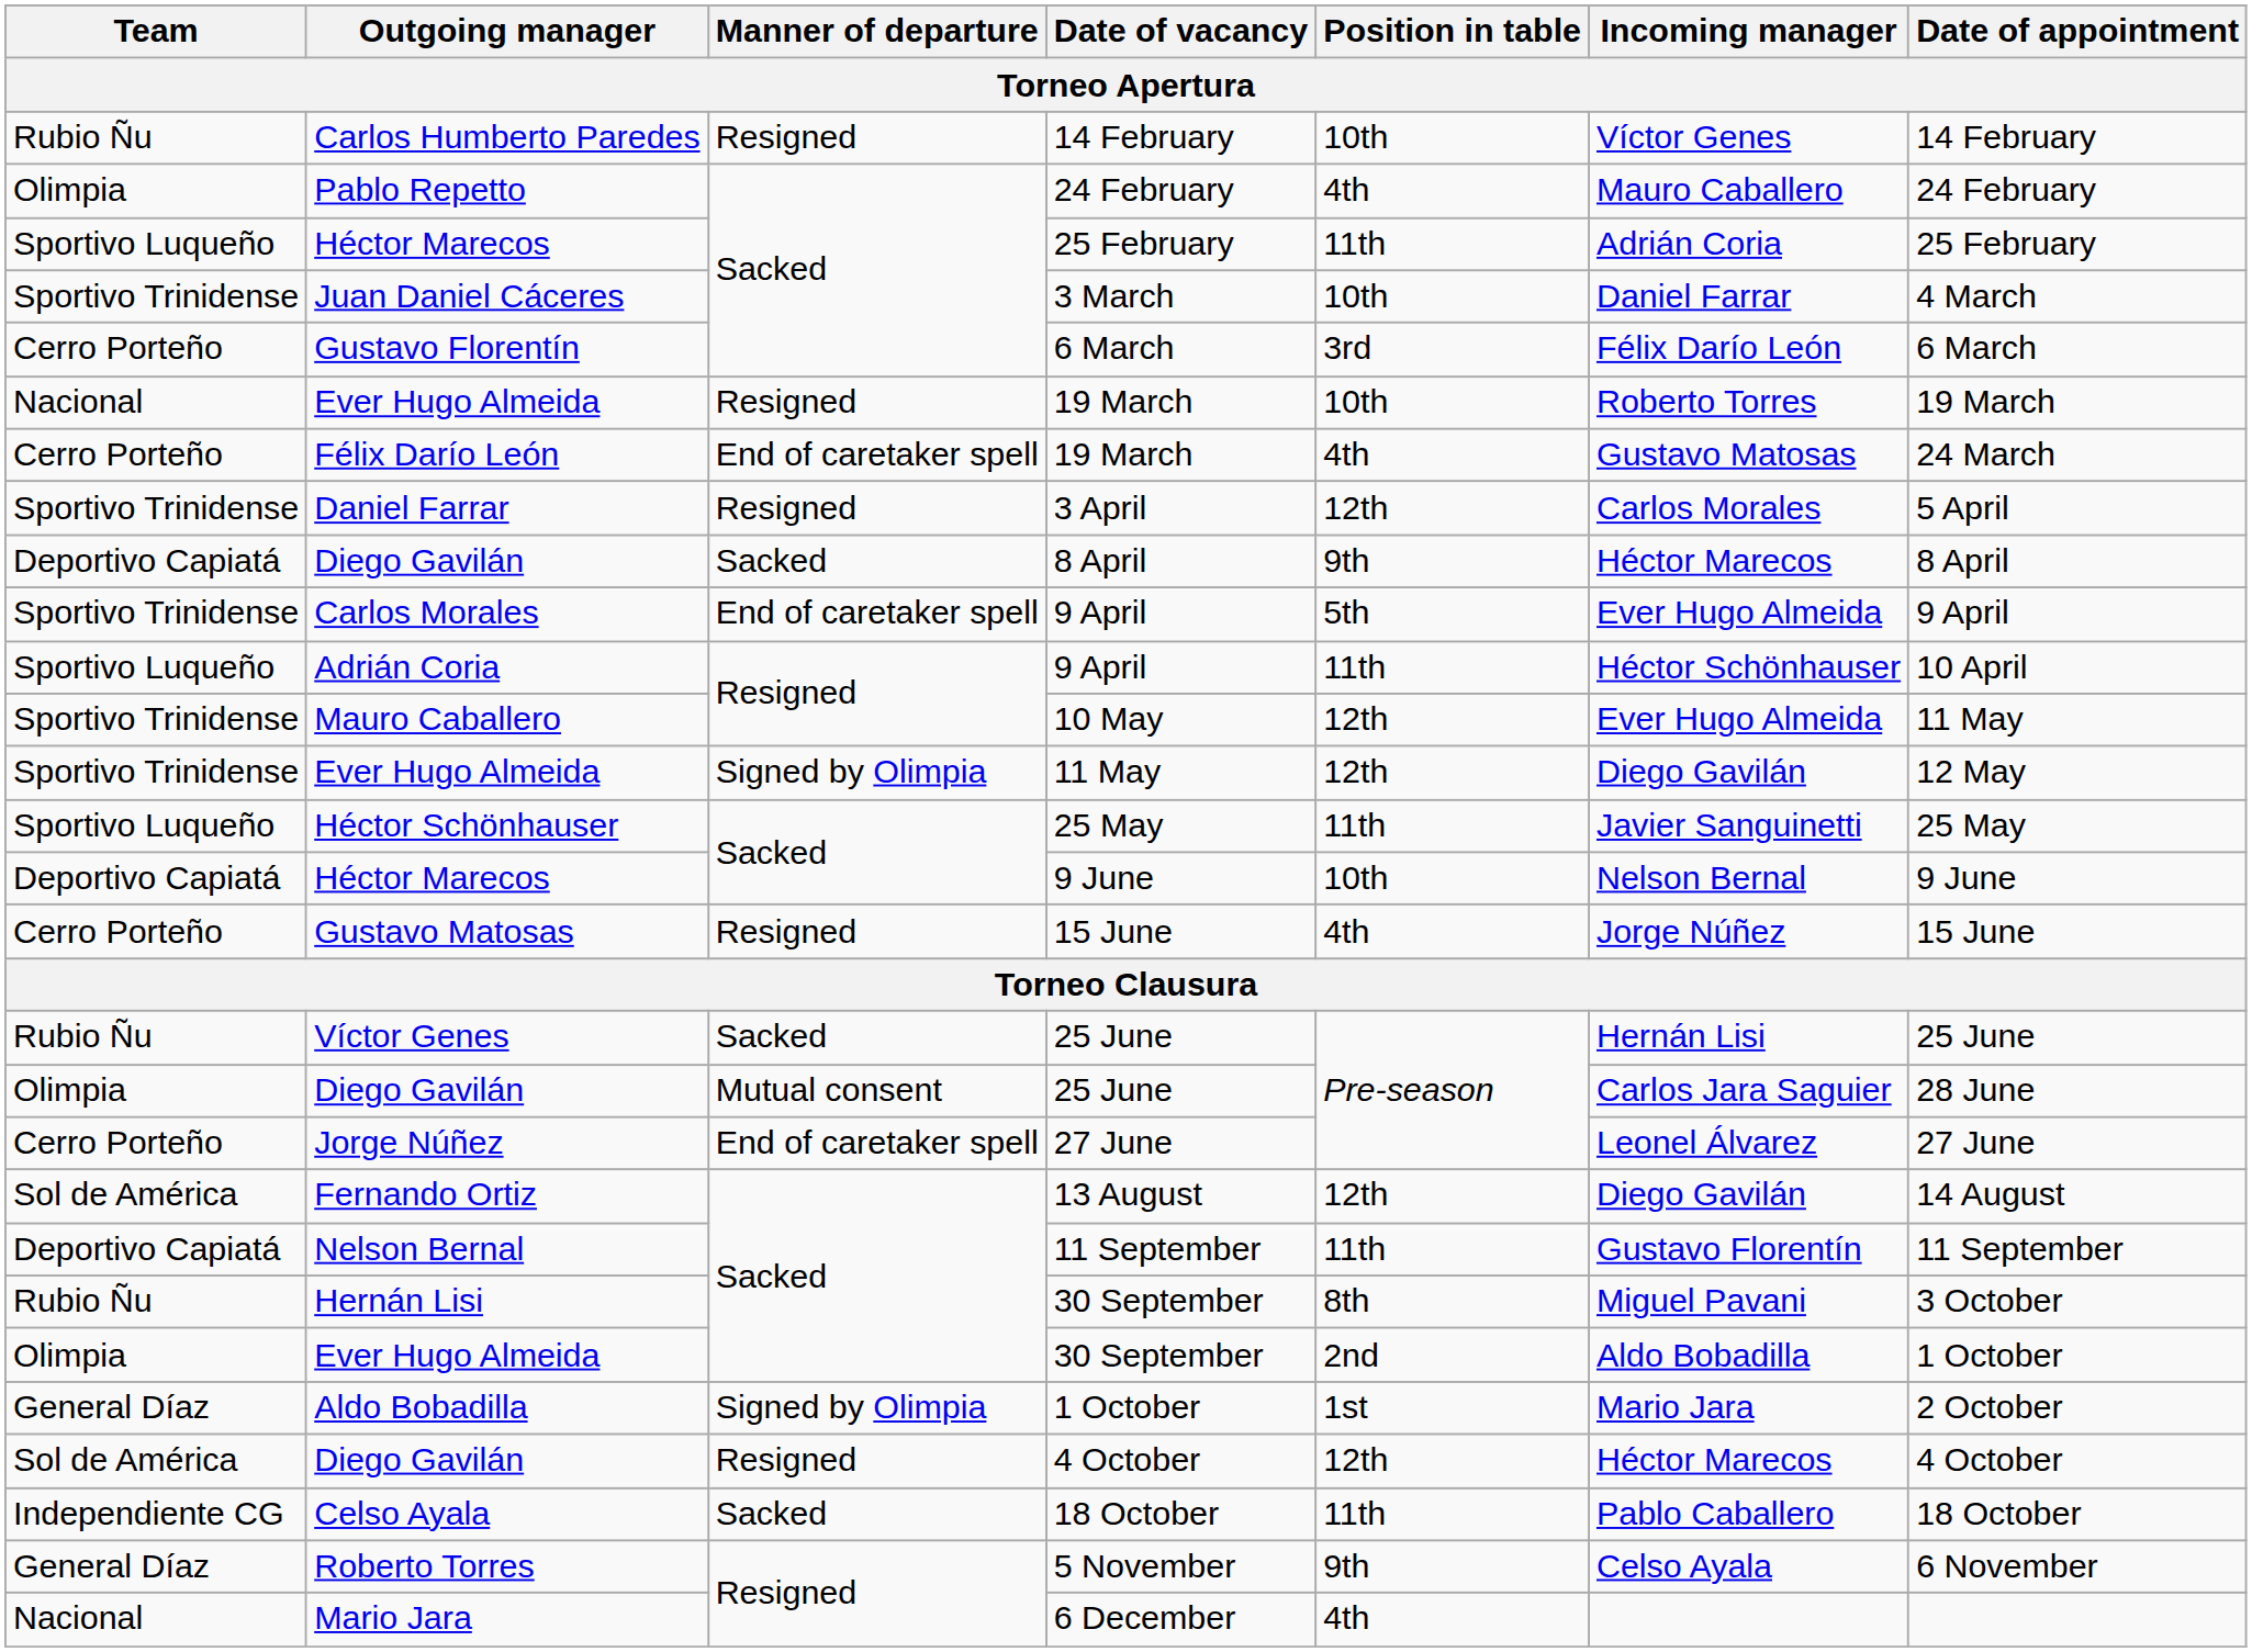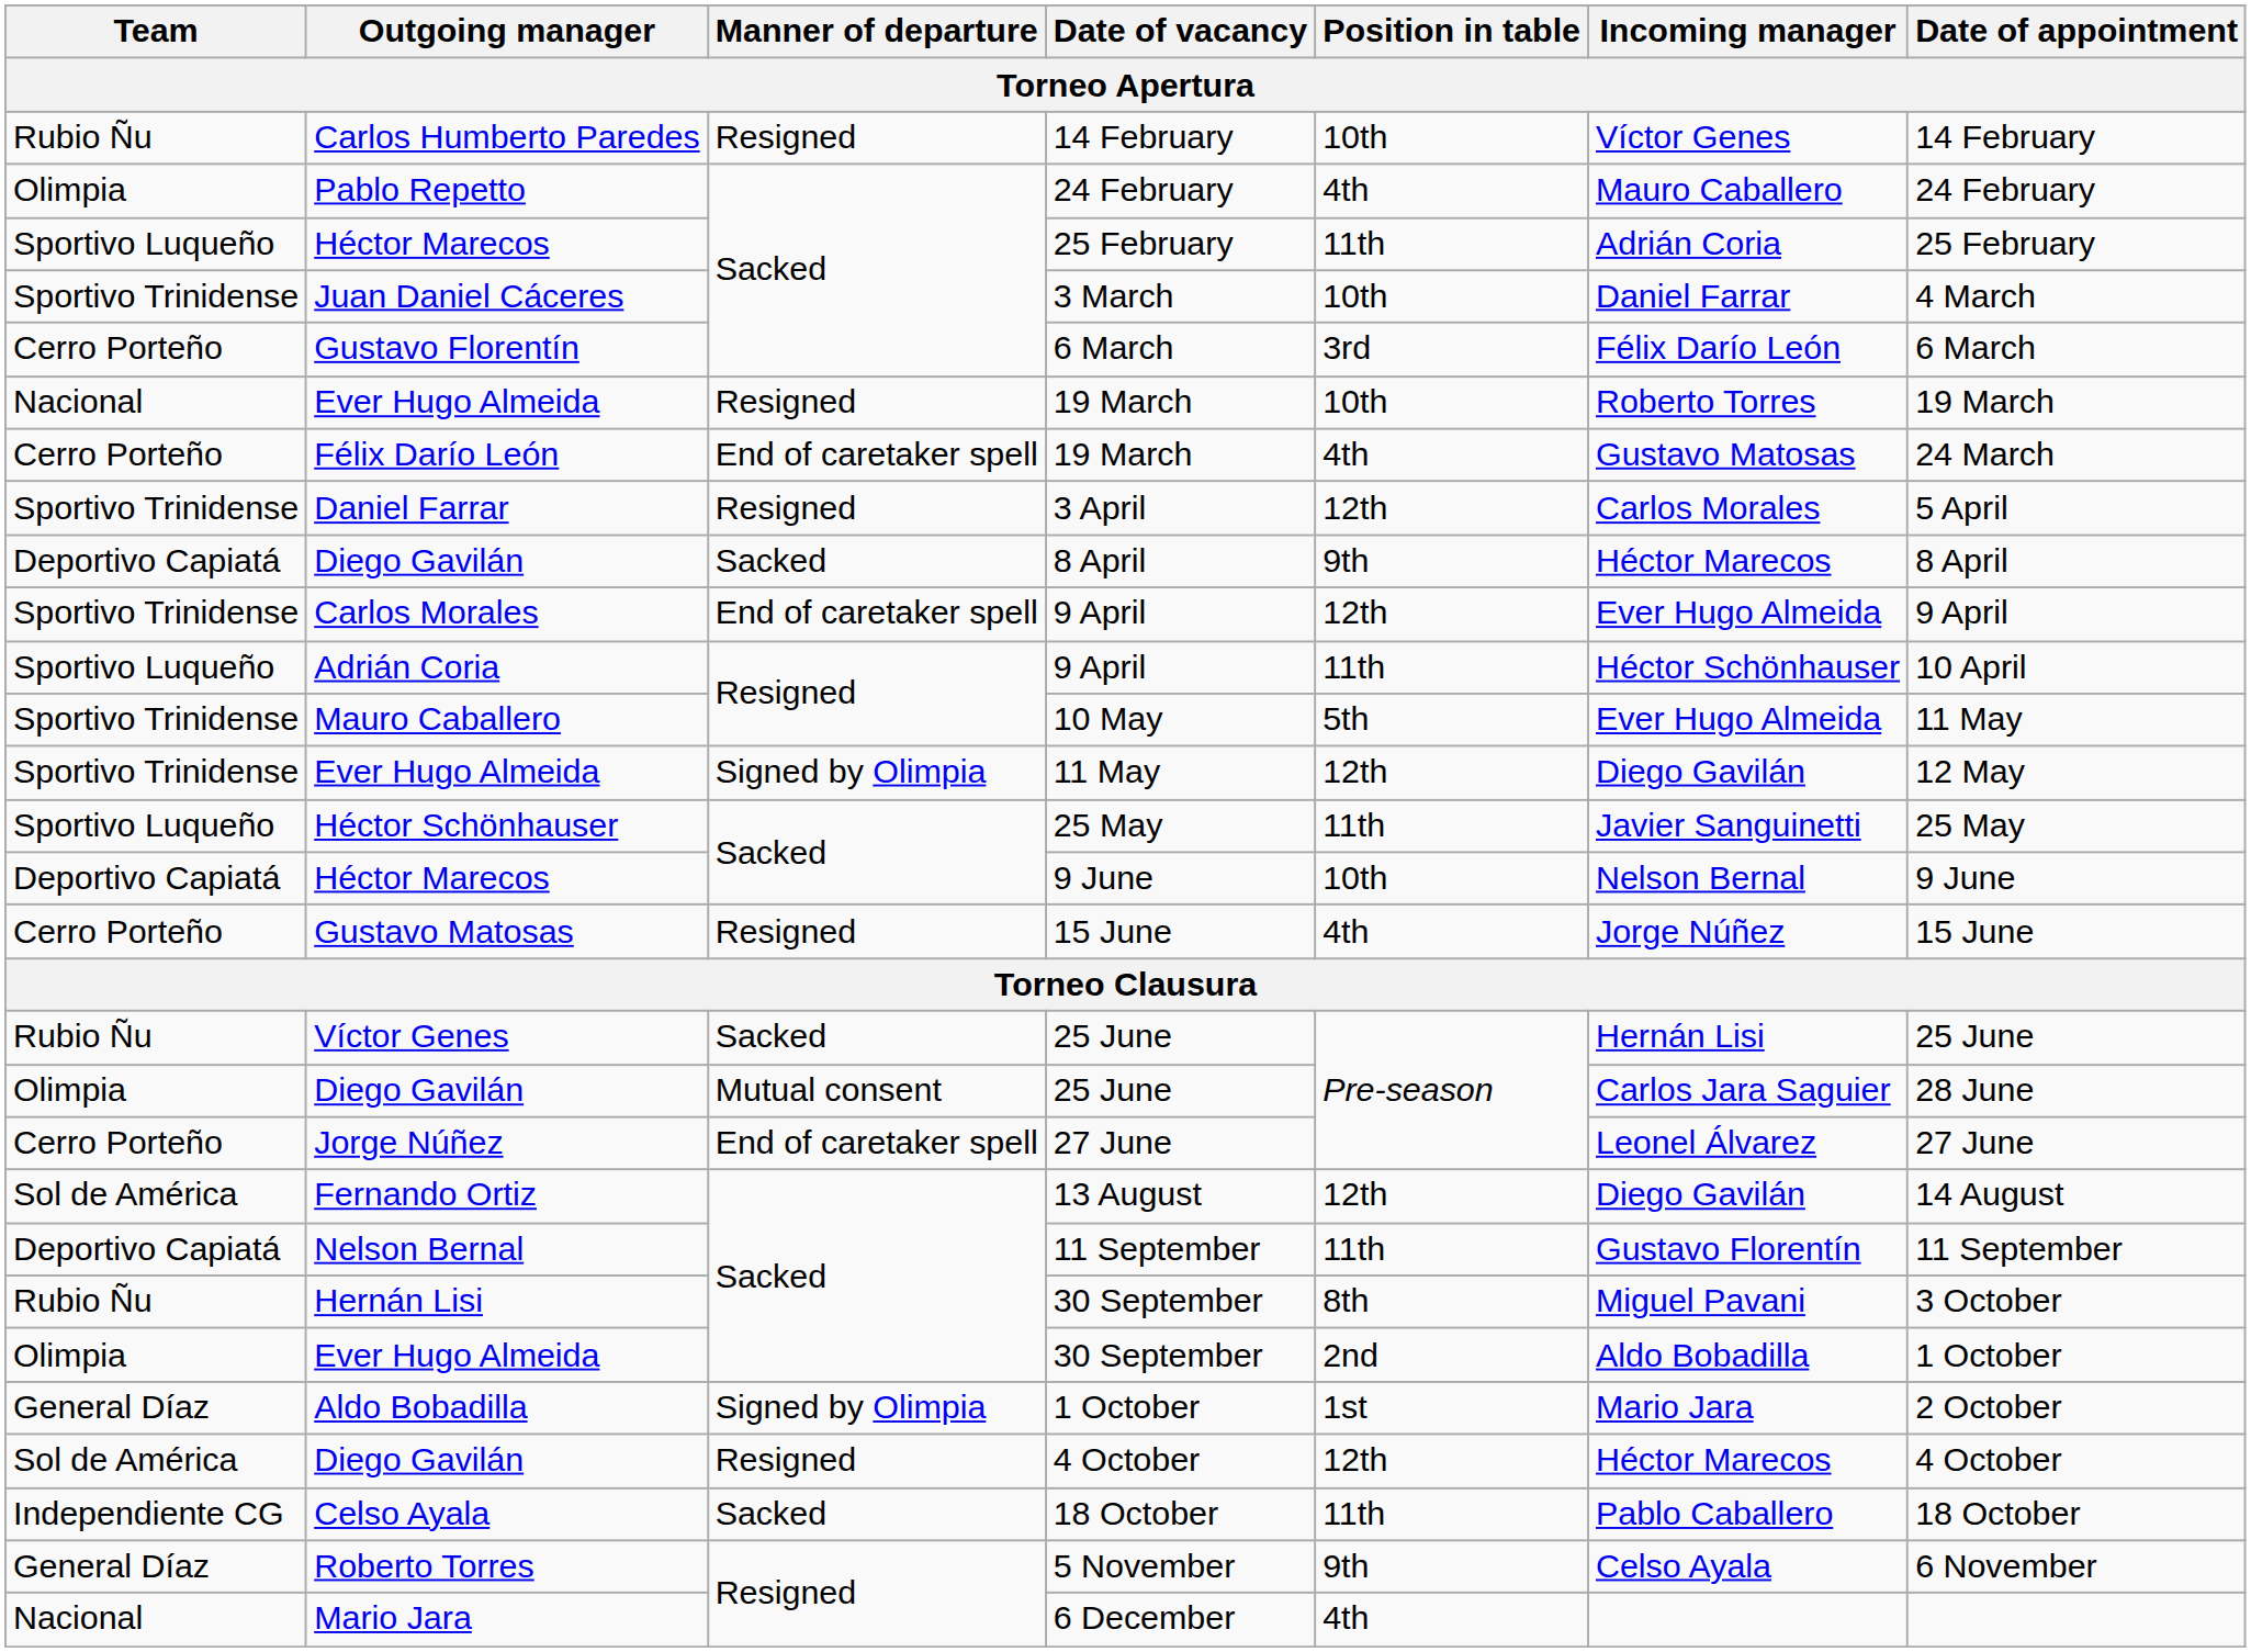Carlos Morales / 9 April | Position in table: 5th -> 12th
10 May | Position in table: 12th -> 5th
